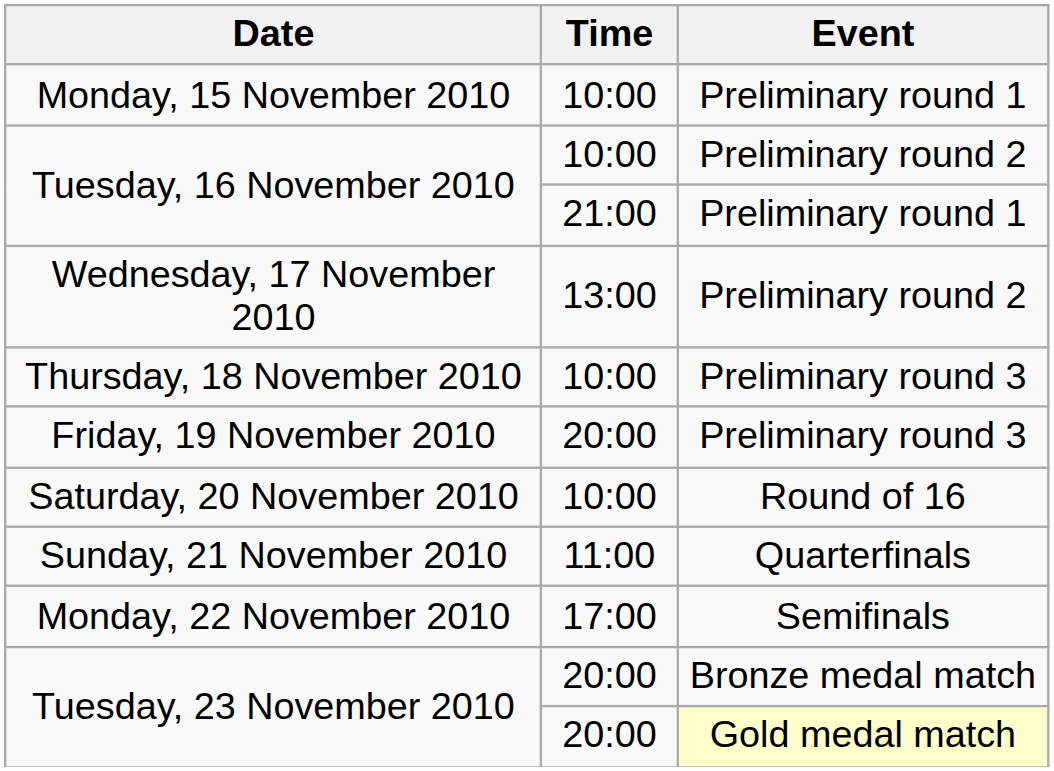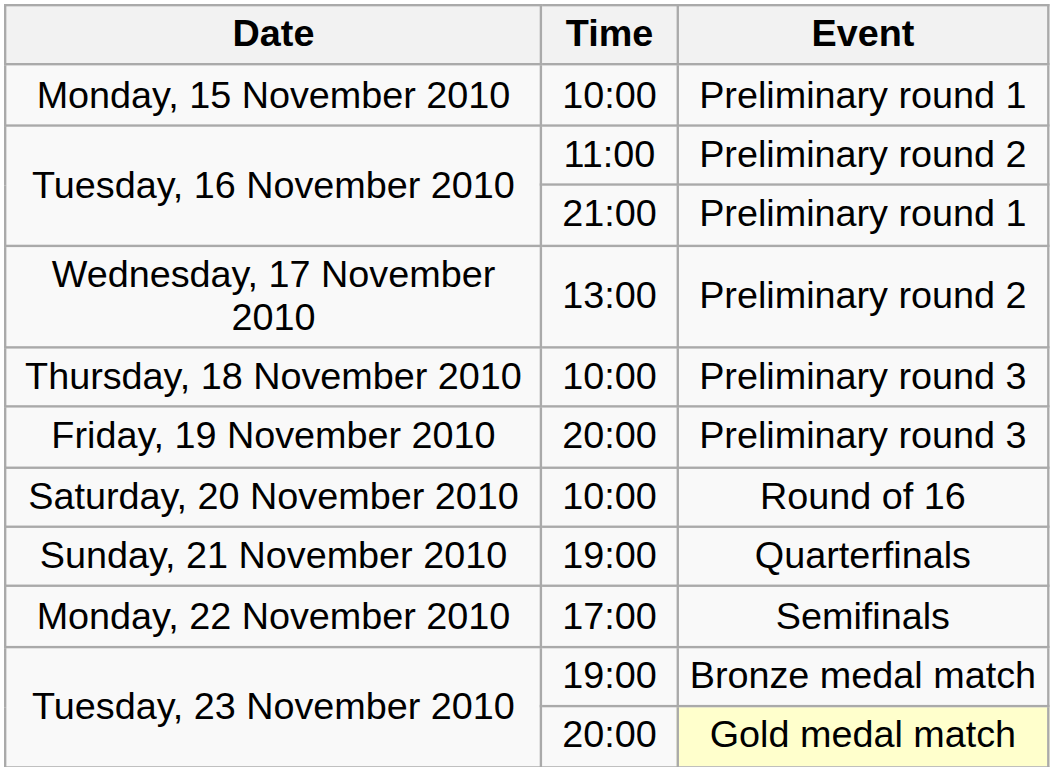Tuesday, 16 November 2010 / Preliminary round 2 | Time: 10:00 -> 11:00
Sunday, 21 November 2010 | Time: 11:00 -> 19:00
Tuesday, 23 November 2010 / Bronze medal match | Time: 20:00 -> 19:00
